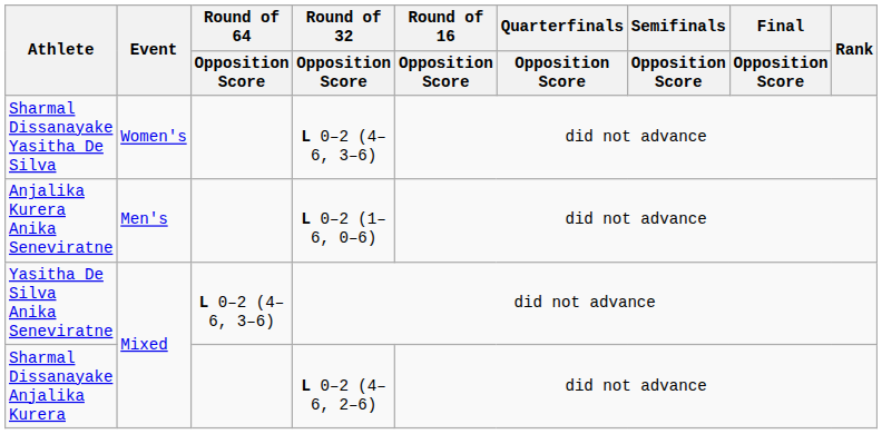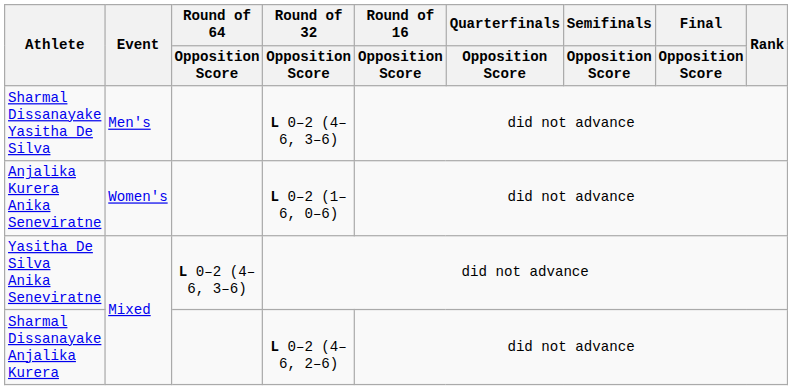Sharmal Dissanayake Yasitha De Silva | Event: Women's -> Men's
Anjalika Kurera Anika Seneviratne | Event: Men's -> Women's
